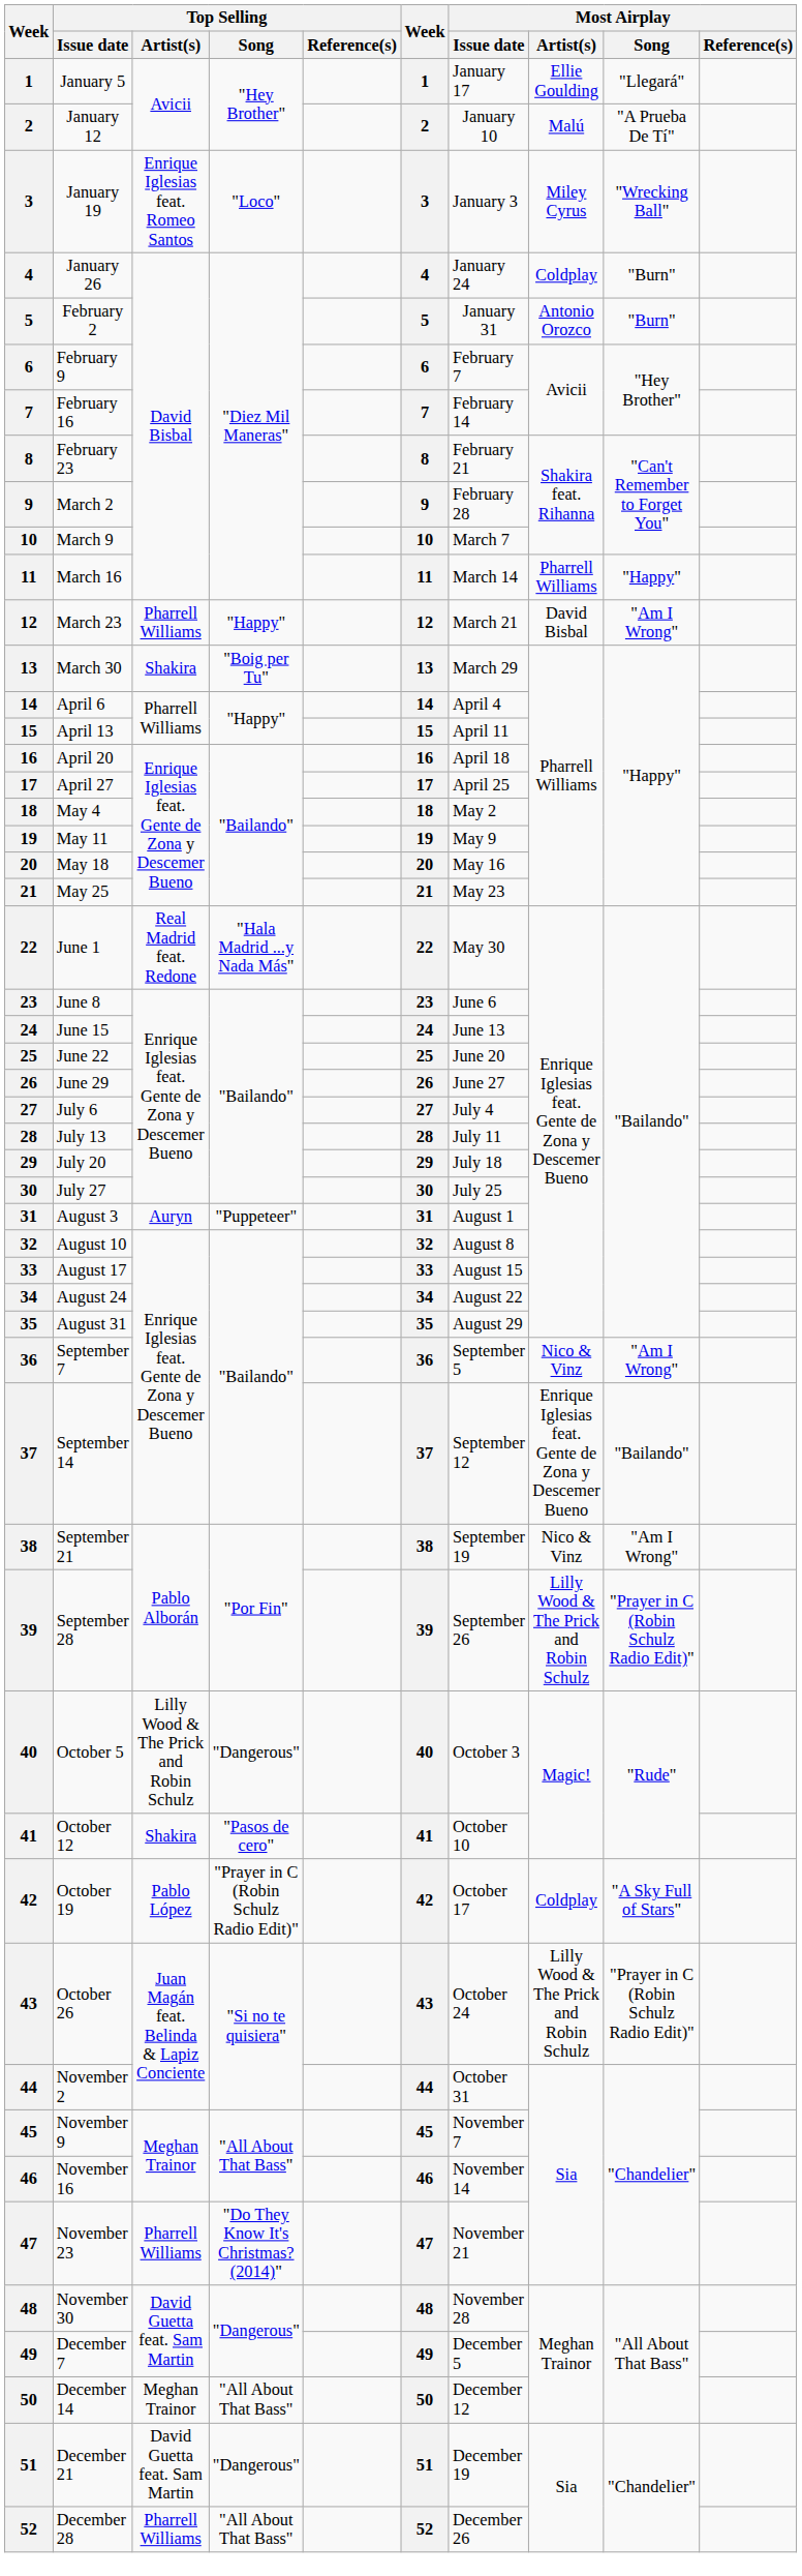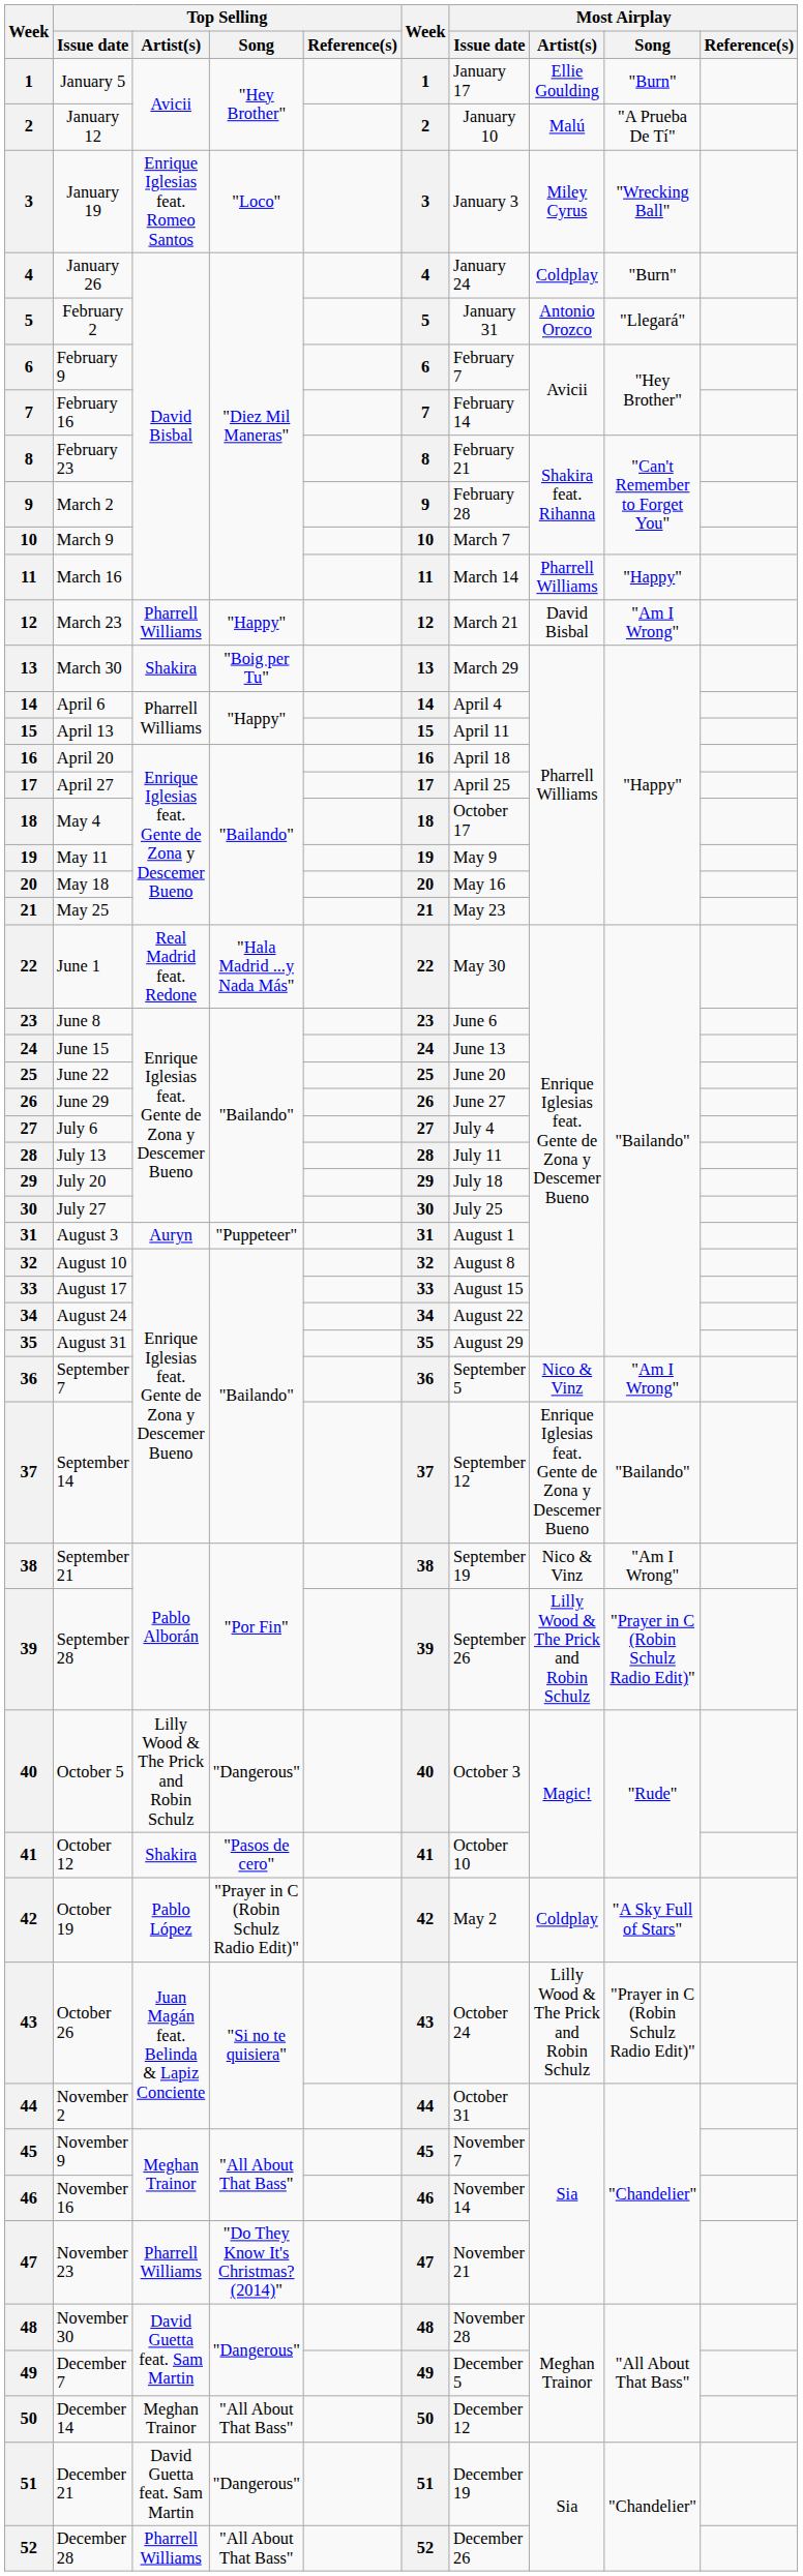January 5 | Most Airplay / Song: "Llegará" -> "Burn"
February 2 | Most Airplay / Song: "Burn" -> "Llegará"
May 4 | Most Airplay / Issue date: May 2 -> October 17
October 19 | Most Airplay / Issue date: October 17 -> May 2
